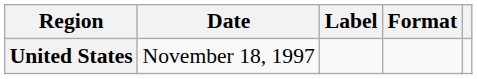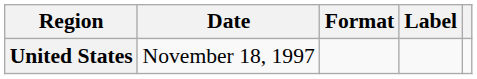columns swapped: Format <-> Label
